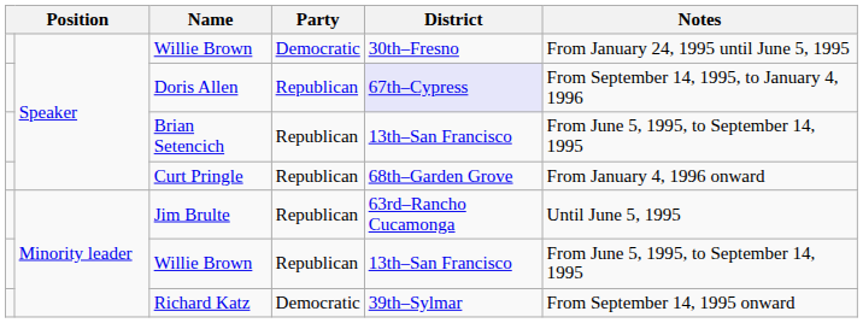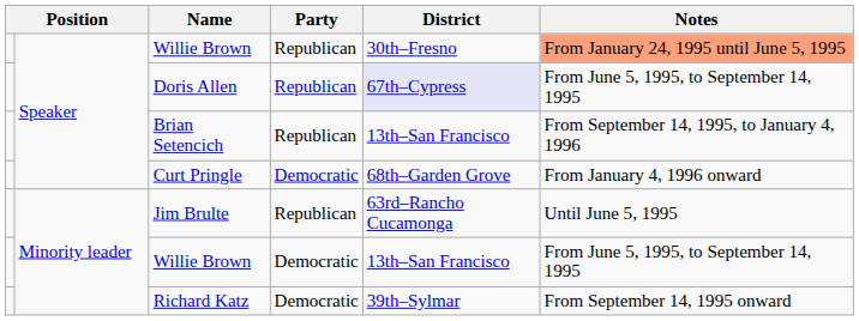Speaker / Willie Brown | Party: Democratic -> Republican
Speaker / Willie Brown | Notes: no background -> lightsalmon background
Doris Allen | Notes: From September 14, 1995, to January 4, 1996 -> From June 5, 1995, to September 14, 1995
Brian Setencich | Notes: From June 5, 1995, to September 14, 1995 -> From September 14, 1995, to January 4, 1996
Curt Pringle | Party: Republican -> Democratic
Minority leader / Willie Brown | Party: Republican -> Democratic
